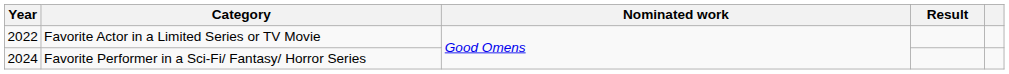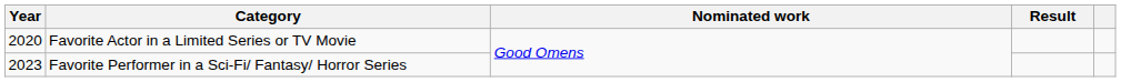Favorite Actor in a Limited Series or TV Movie | Year: 2022 -> 2020
Favorite Performer in a Sci-Fi/ Fantasy/ Horror Series | Year: 2024 -> 2023
